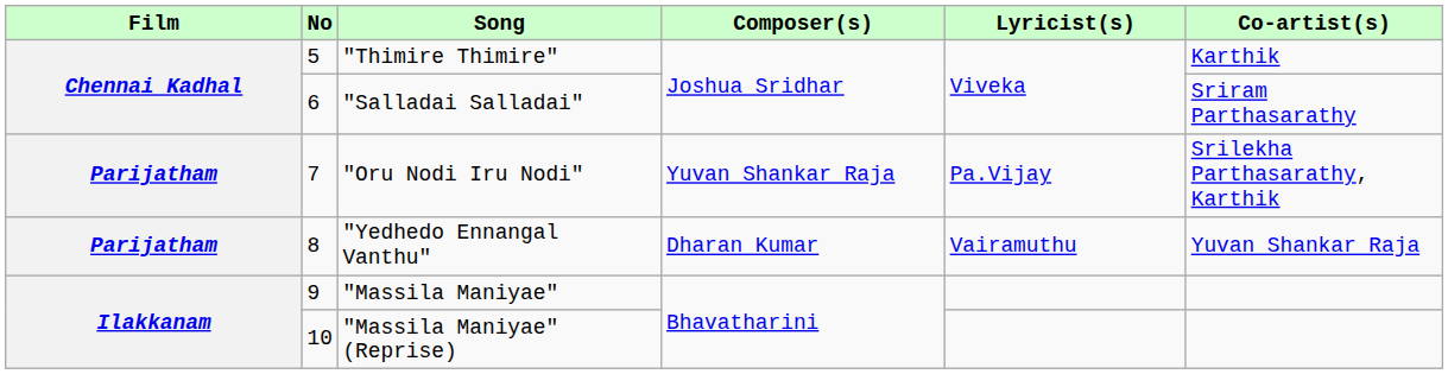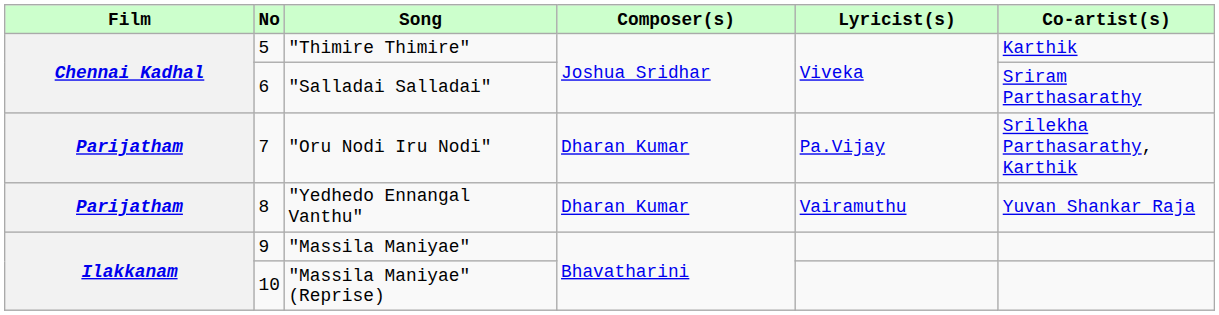"Oru Nodi Iru Nodi" | Composer(s): Yuvan Shankar Raja -> Dharan Kumar
